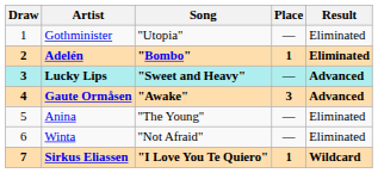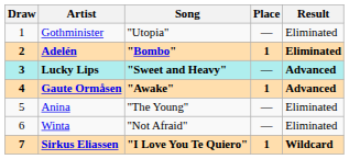Gaute Ormåsen | Place: 3 -> 1
